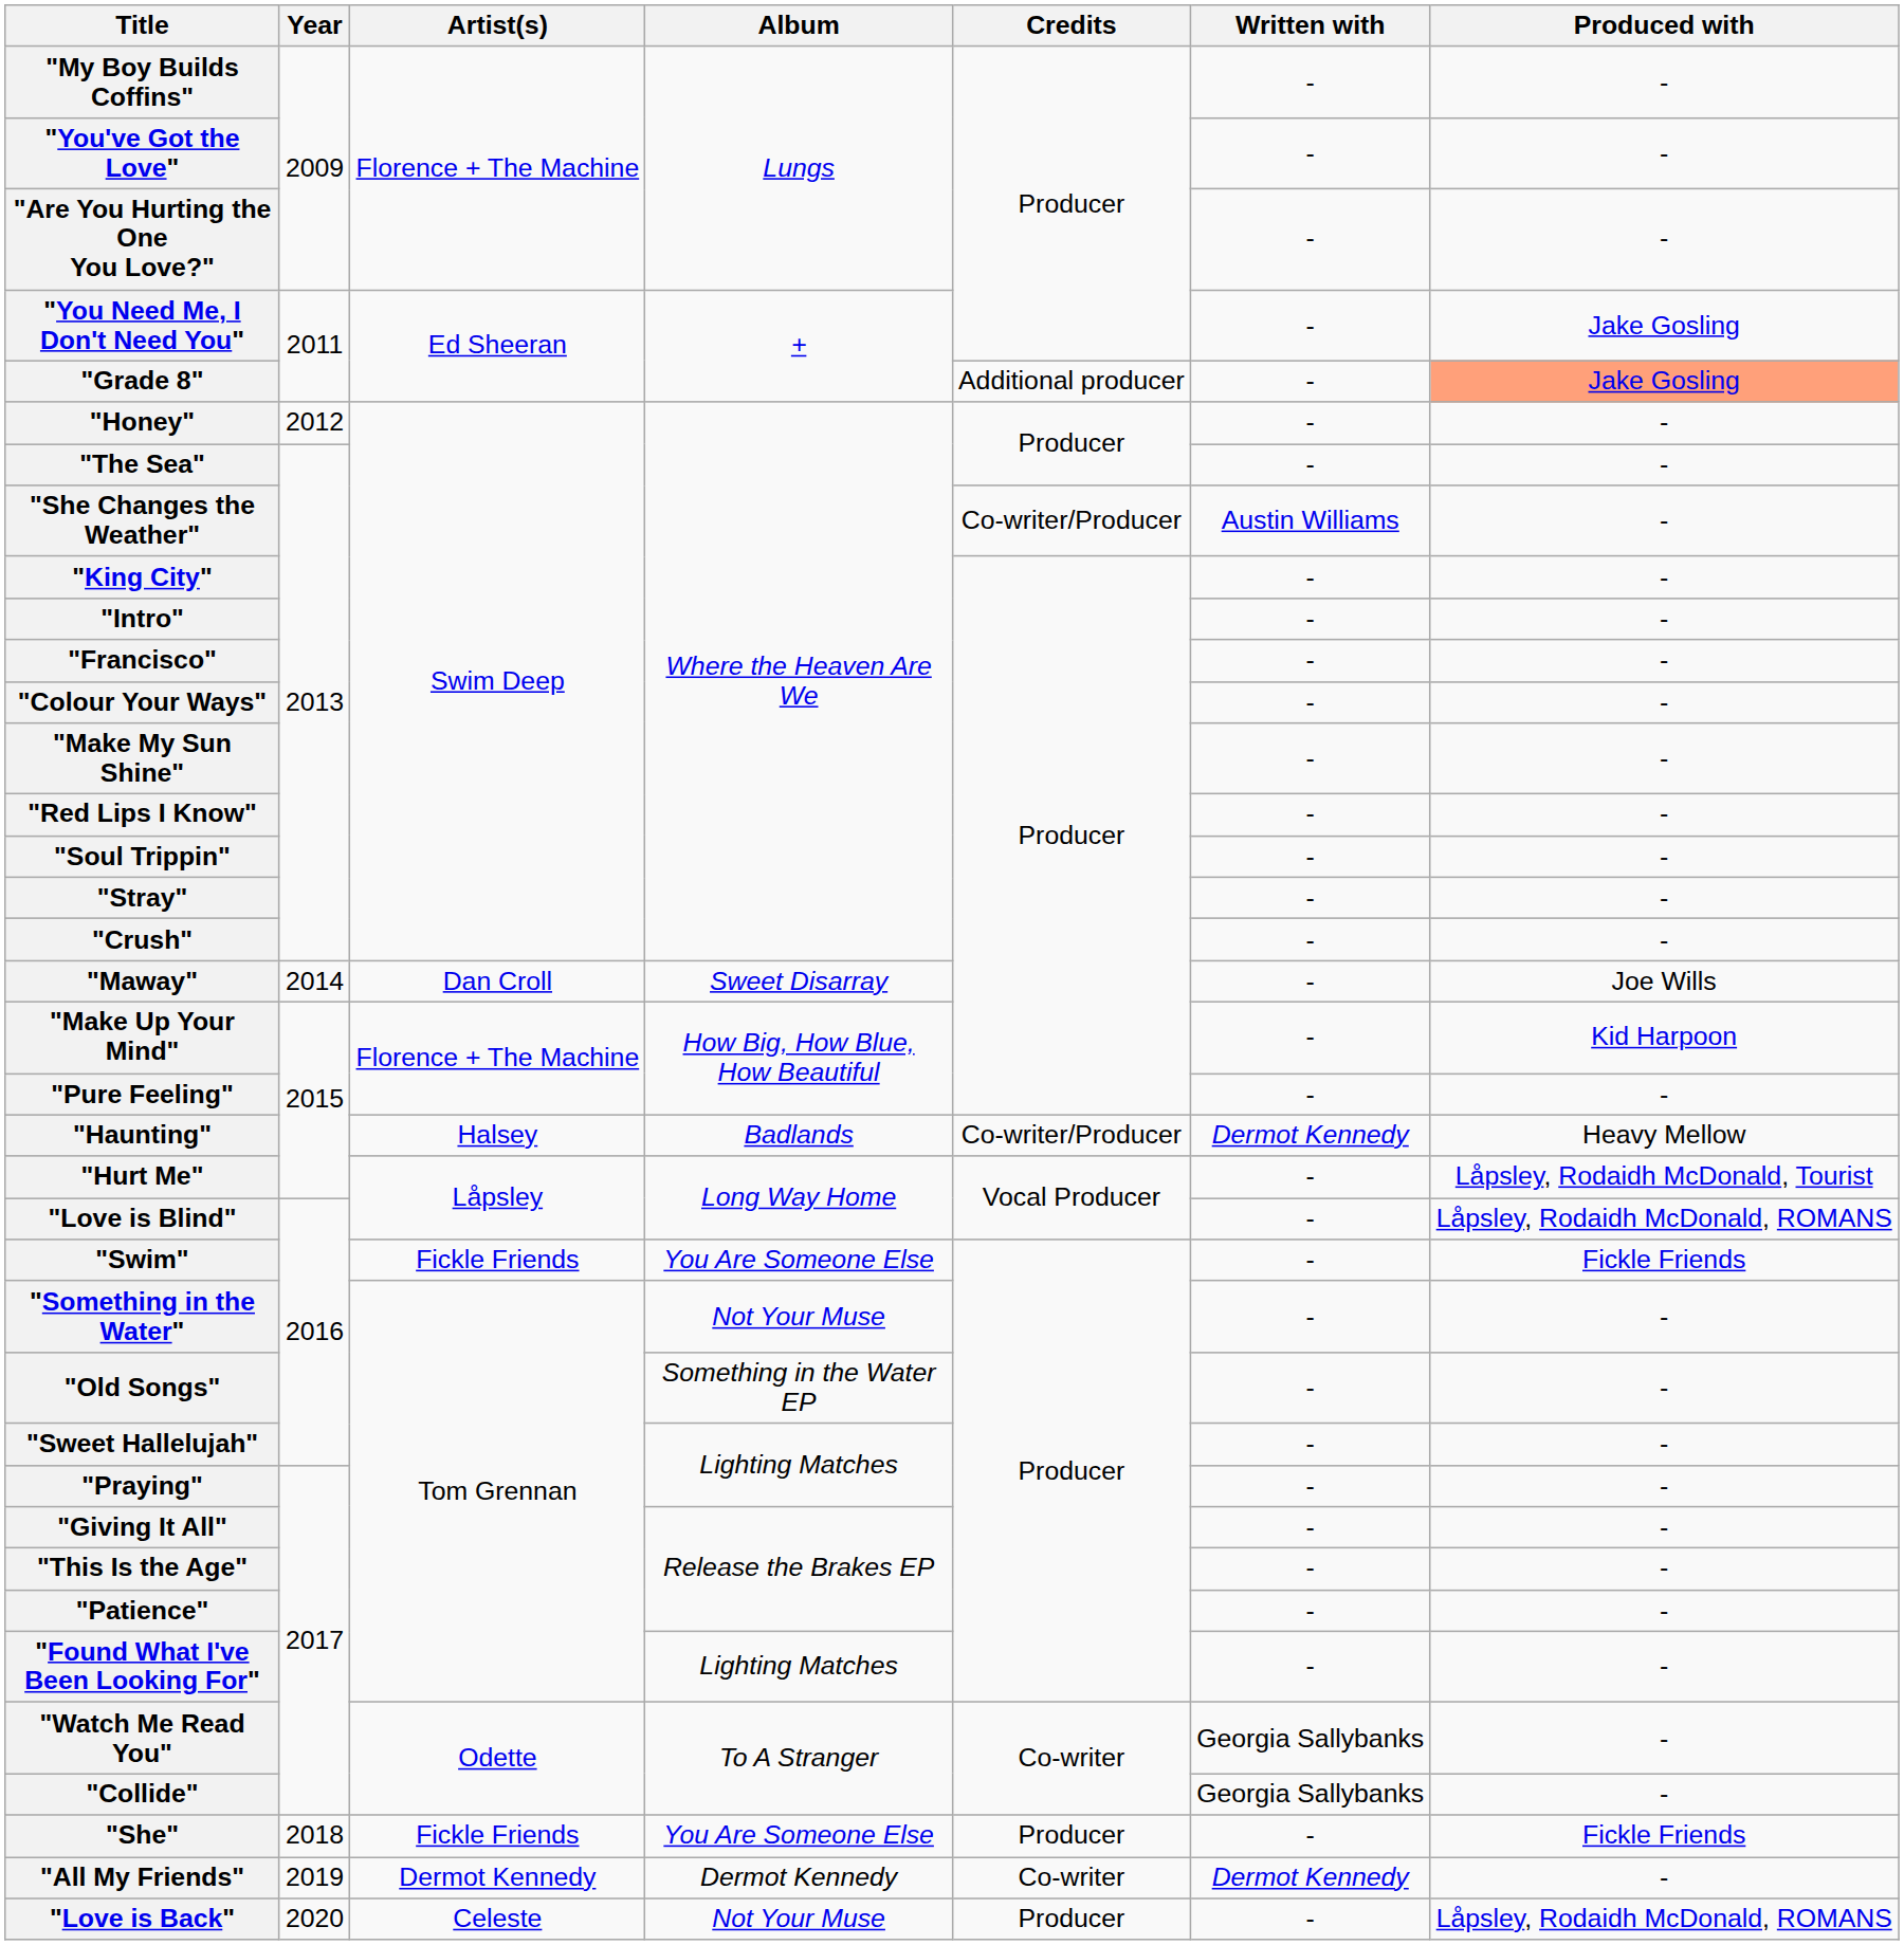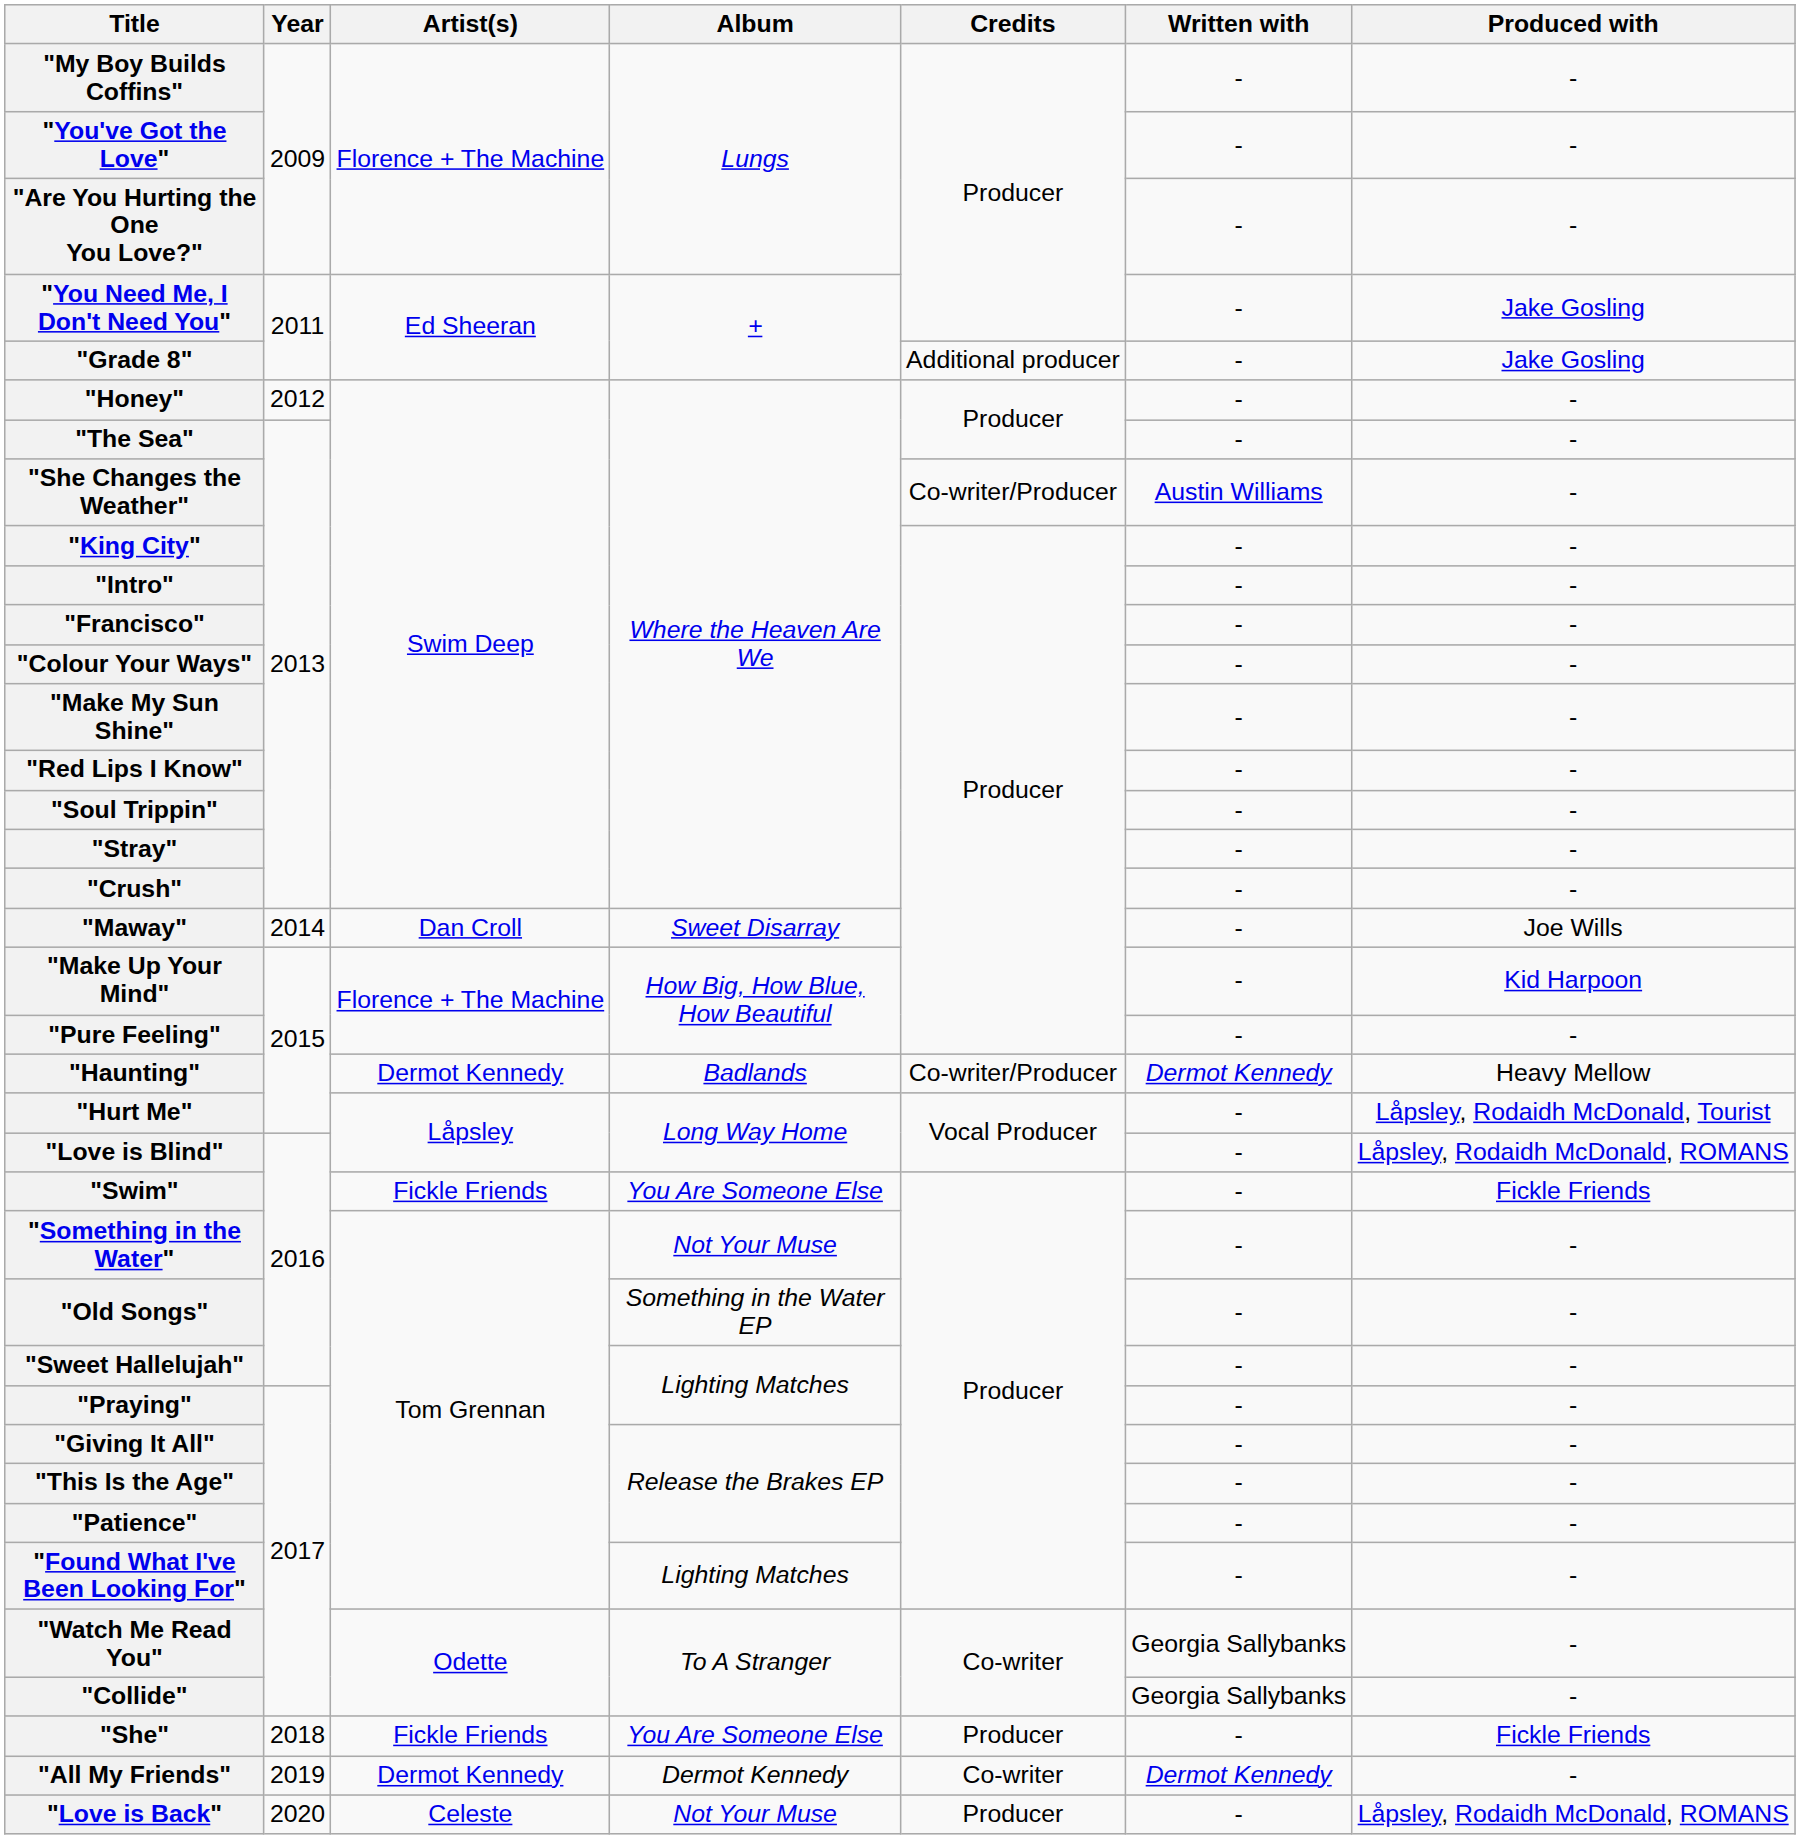"Grade 8" | Produced with: lightsalmon background -> no background
"Haunting" | Artist(s): Halsey -> Dermot Kennedy
